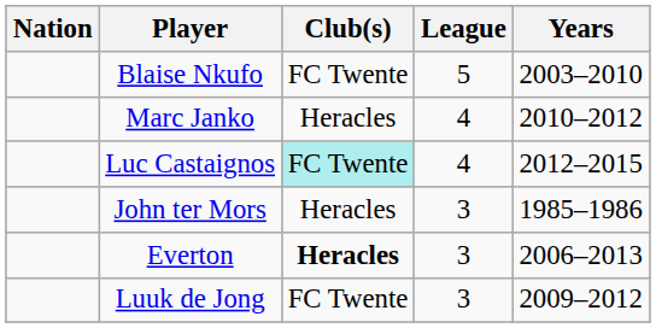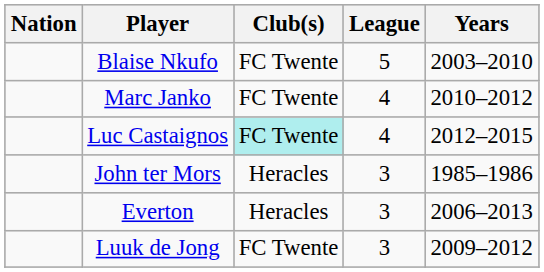Marc Janko | Club(s): Heracles -> FC Twente
Everton | Club(s): bold -> normal
